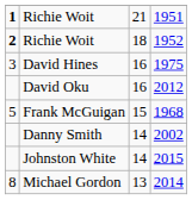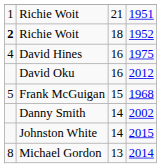1951 | column 1: bold -> normal
1975 | column 1: 3 -> 4
